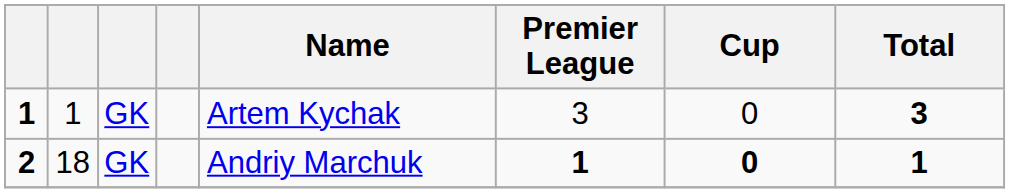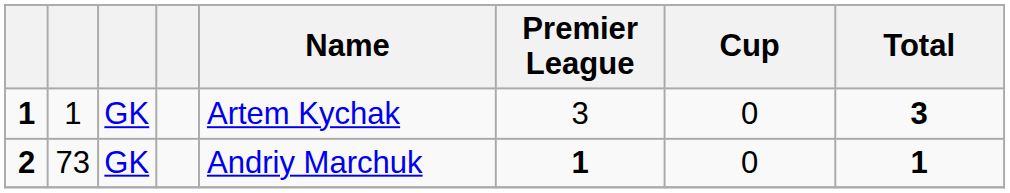2 | column 2: 18 -> 73
2 | Cup: bold -> normal
